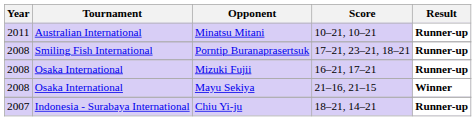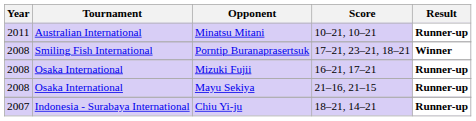Porntip Buranaprasertsuk | Result: Runner-up -> Winner
Mayu Sekiya | Result: Winner -> Runner-up
